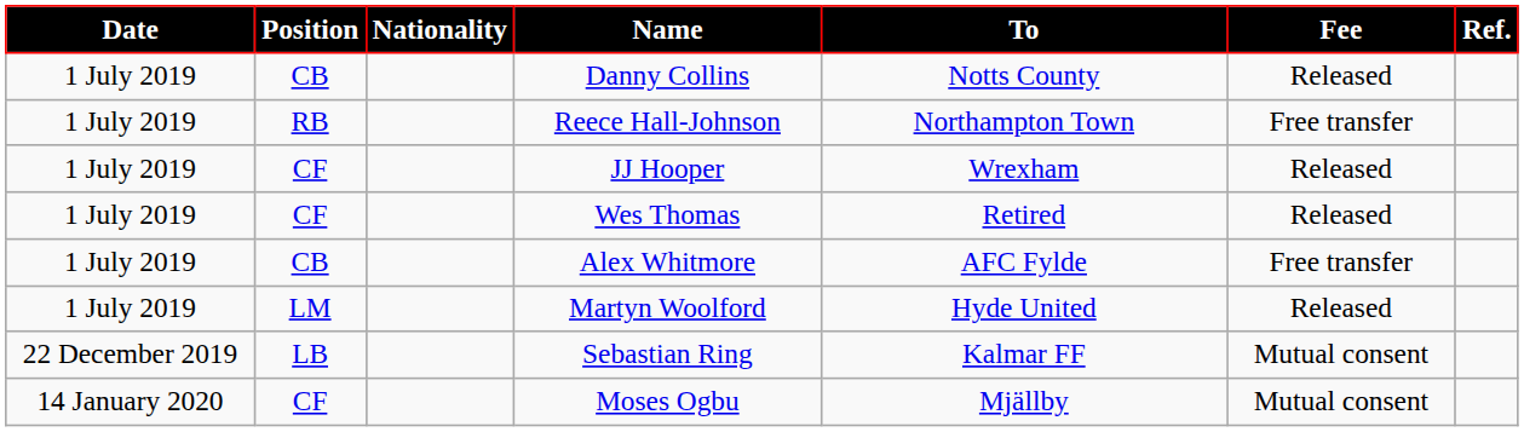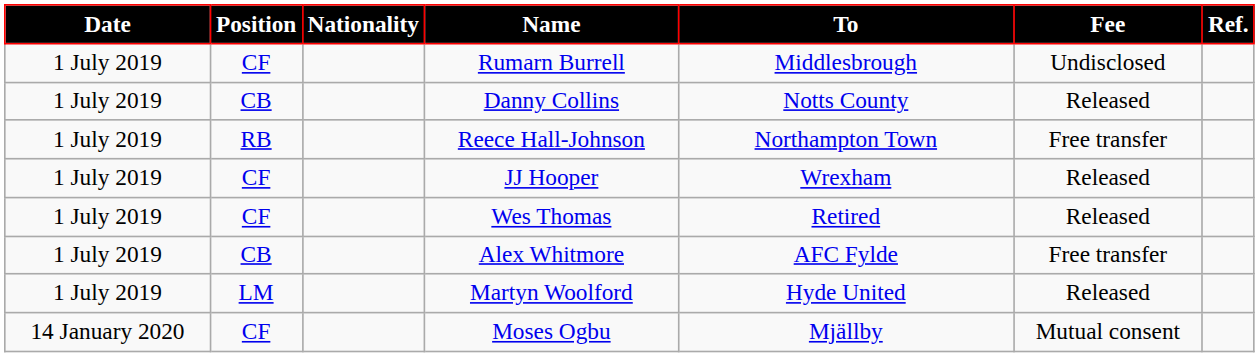+ row: 1 July 2019 | CF | Rumarn Burrell | Middlesbrough | Undisclosed
- row: 22 December 2019 | LB | Sebastian Ring | Kalmar FF | Mutual consent
